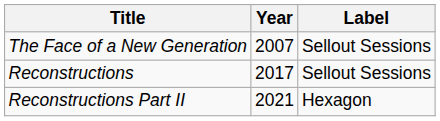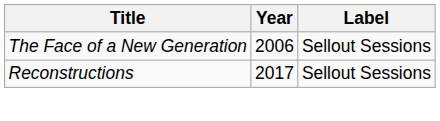The Face of a New Generation | Year: 2007 -> 2006
- row: Reconstructions Part II | 2021 | Hexagon
